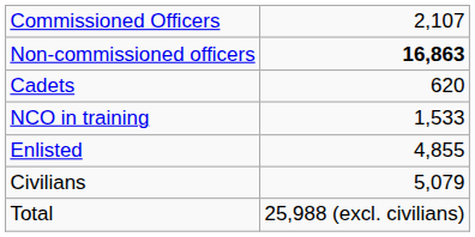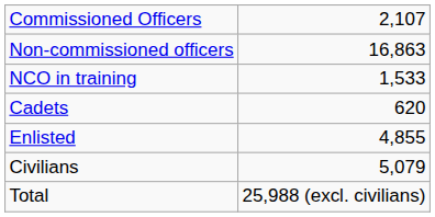Non-commissioned officers | column 2: bold -> normal
rows swapped: Cadets <-> NCO in training
